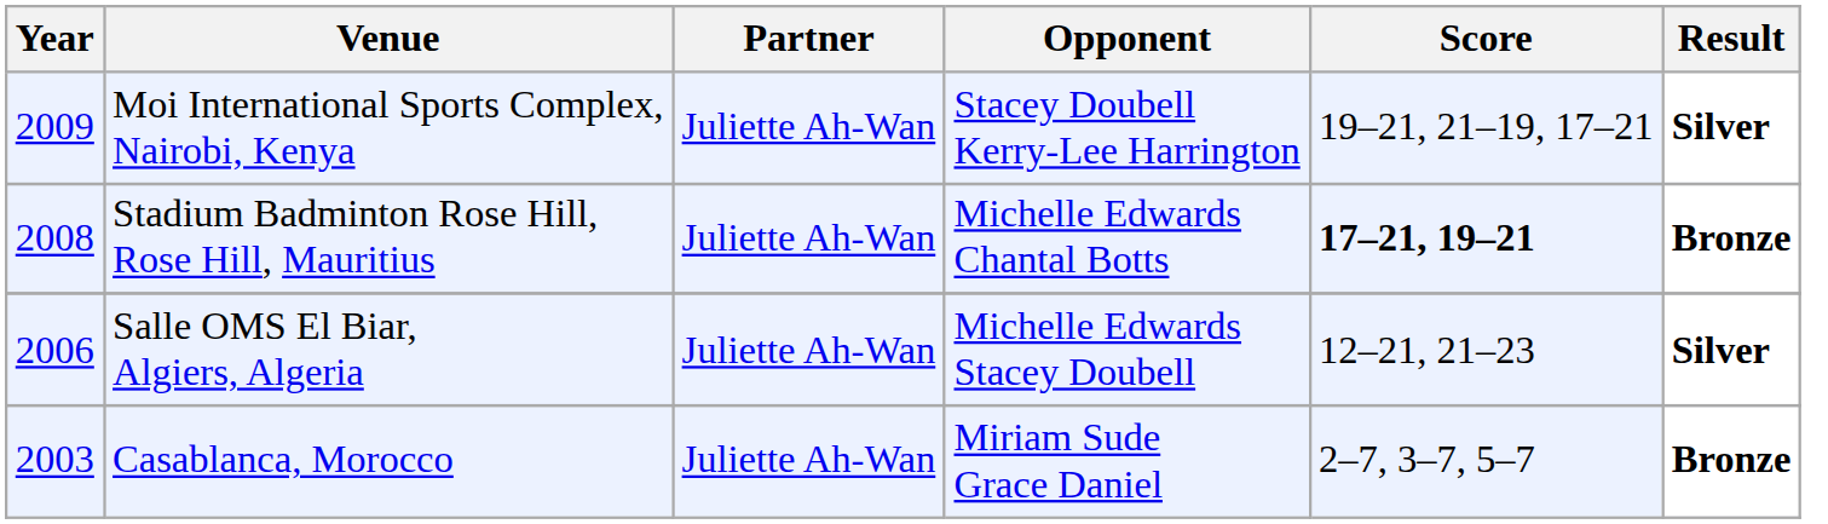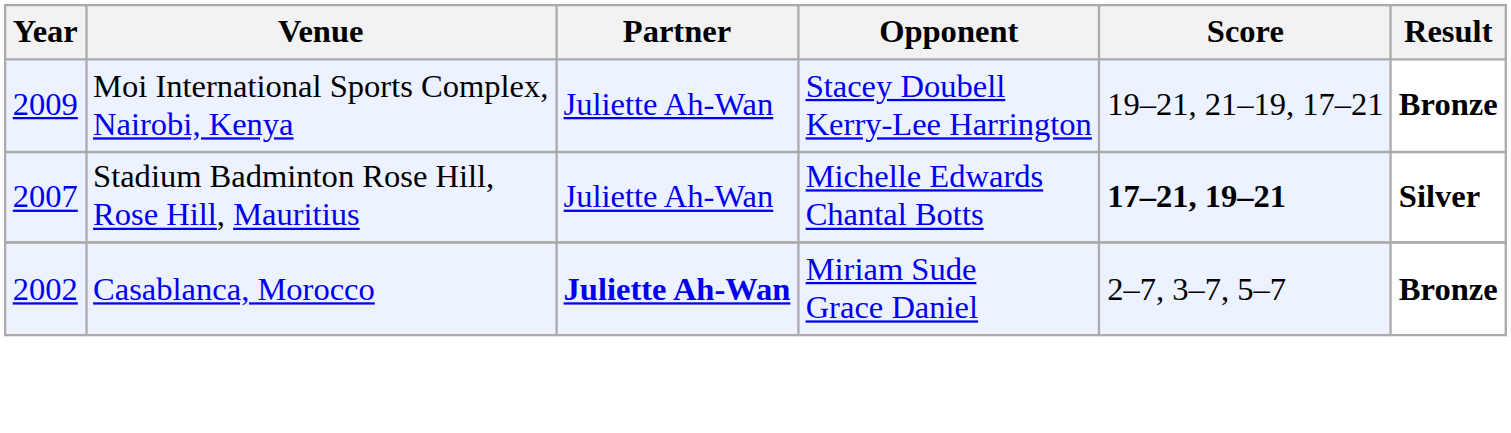Moi International Sports Complex, Nairobi, Kenya | Result: Silver -> Bronze
Stadium Badminton Rose Hill, Rose Hill, Mauritius | Year: 2008 -> 2007
Stadium Badminton Rose Hill, Rose Hill, Mauritius | Result: Bronze -> Silver
- row: 2006 | Salle OMS El Biar, Algiers, Algeria | Juliette Ah-Wan | Michelle Edwards Stacey Doubell | 12–21, 21–23 | Silver
Casablanca, Morocco | Year: 2003 -> 2002
Casablanca, Morocco | Partner: normal -> bold
